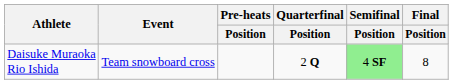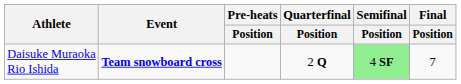Daisuke Muraoka Rio Ishida | Event: normal -> bold
Daisuke Muraoka Rio Ishida | Final / Position: 8 -> 7
